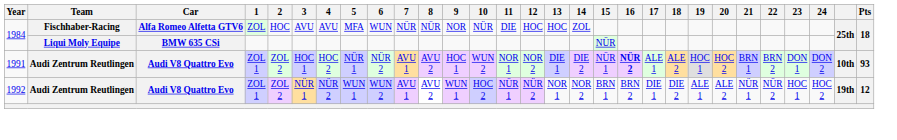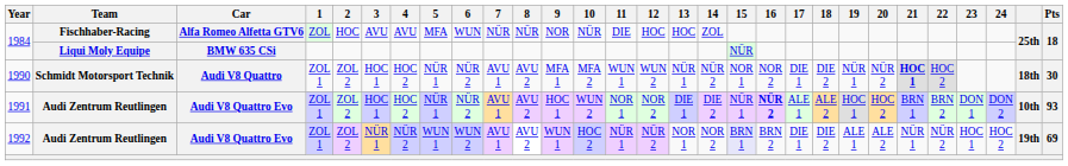+ row: 1990 | Schmidt Motorsport Technik | Audi V8 Quattro | ZOL 1 | ZOL 2 | HOC 1 | HOC 2 | NÜR 1 | NÜR 2 | AVU 1 | AVU 2 | MFA 1 | MFA 2 | WUN 1 | WUN 2 | NÜR 1 | NÜR 2 | NOR 1 | NOR 2 | DIE 1 | DIE 2 | NÜR 1 | NÜR 2 | HOC 1 | HOC 2 | 18th | 30
1992 | 15: no background -> lavender background
1992 | Pts: 12 -> 69
